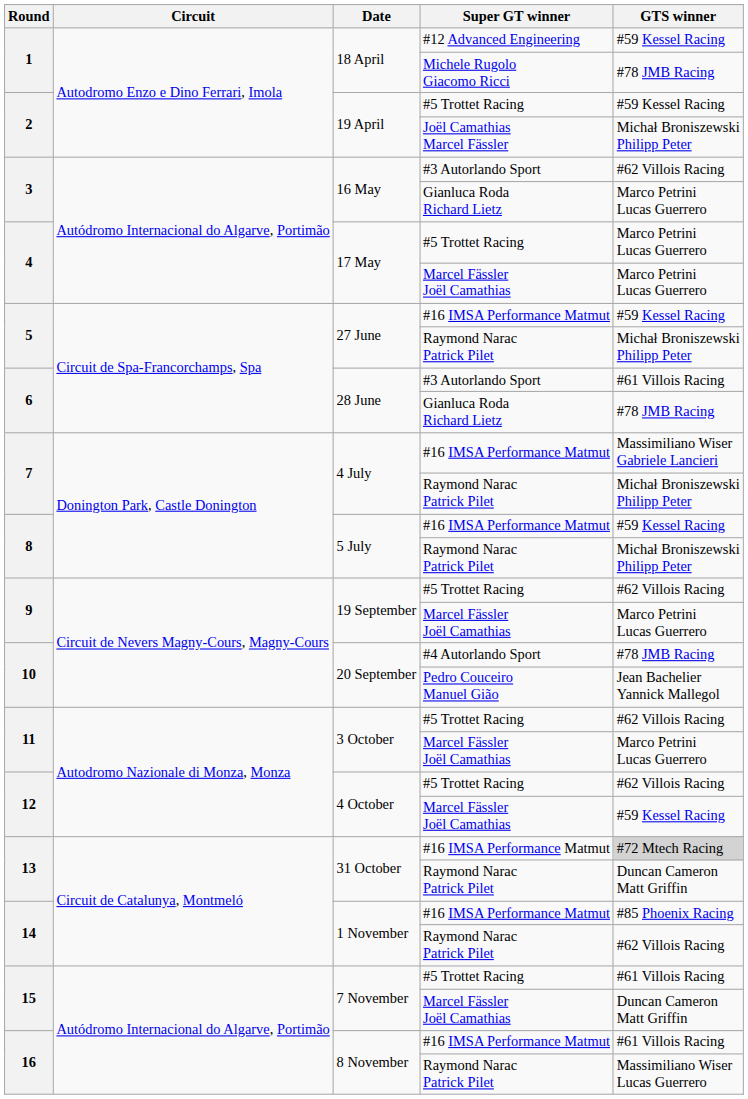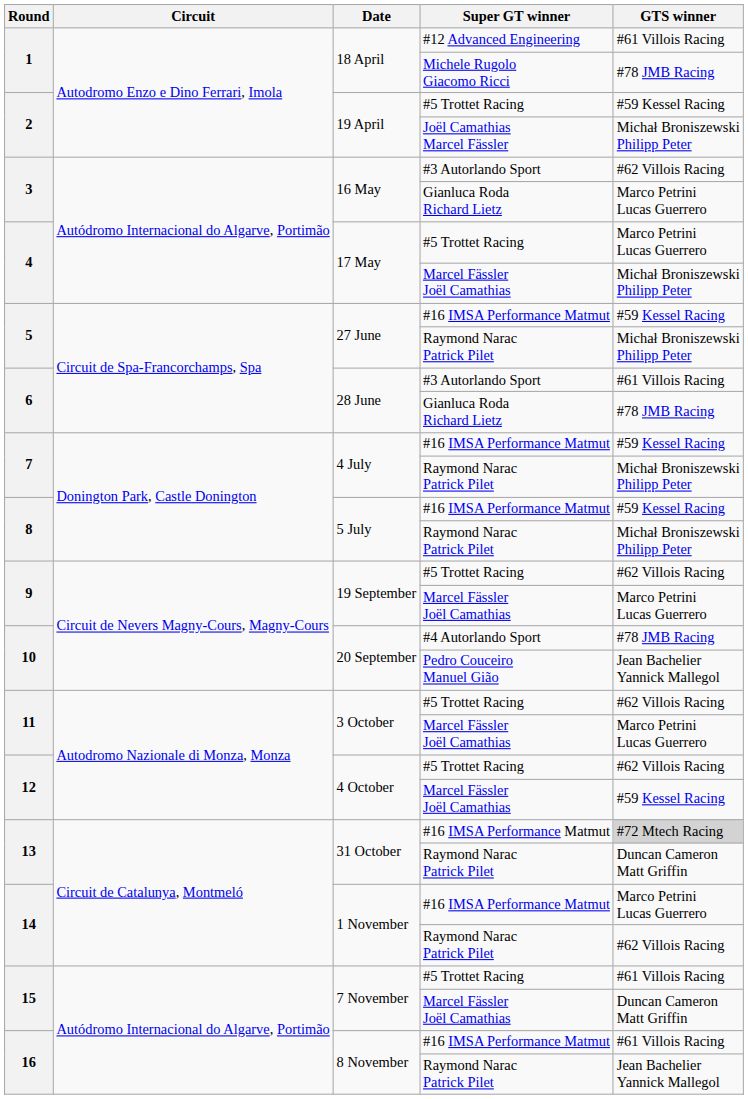1 / #12 Advanced Engineering | GTS winner: #59 Kessel Racing -> #61 Villois Racing
4 / Marcel Fässler Joël Camathias | GTS winner: Marco Petrini Lucas Guerrero -> Michał Broniszewski Philipp Peter
7 / #16 IMSA Performance Matmut | GTS winner: Massimiliano Wiser Gabriele Lancieri -> #59 Kessel Racing
14 / #16 IMSA Performance Matmut | GTS winner: #85 Phoenix Racing -> Marco Petrini Lucas Guerrero
16 / Raymond Narac Patrick Pilet | GTS winner: Massimiliano Wiser Lucas Guerrero -> Jean Bachelier Yannick Mallegol
